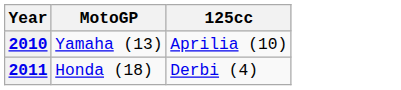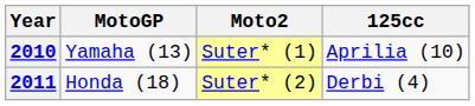+ column: Moto2 | Suter* (1) | Suter* (2)
